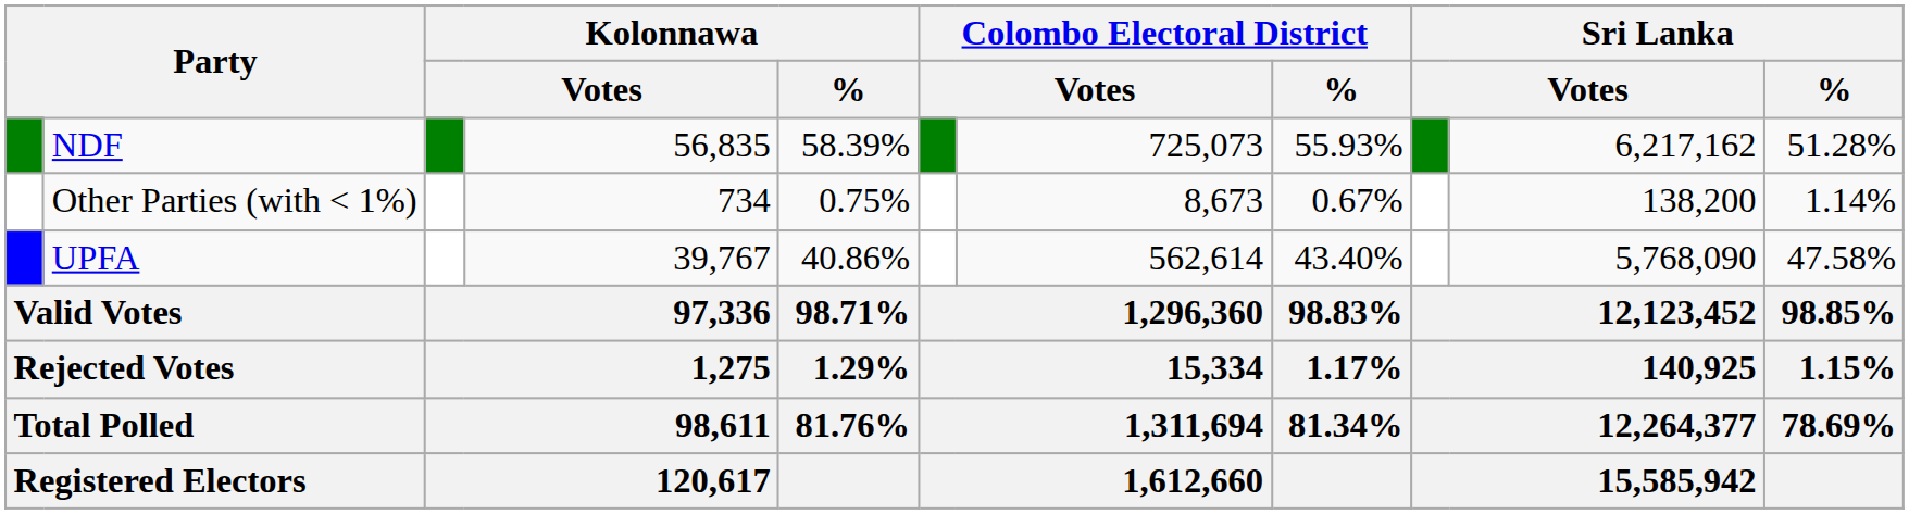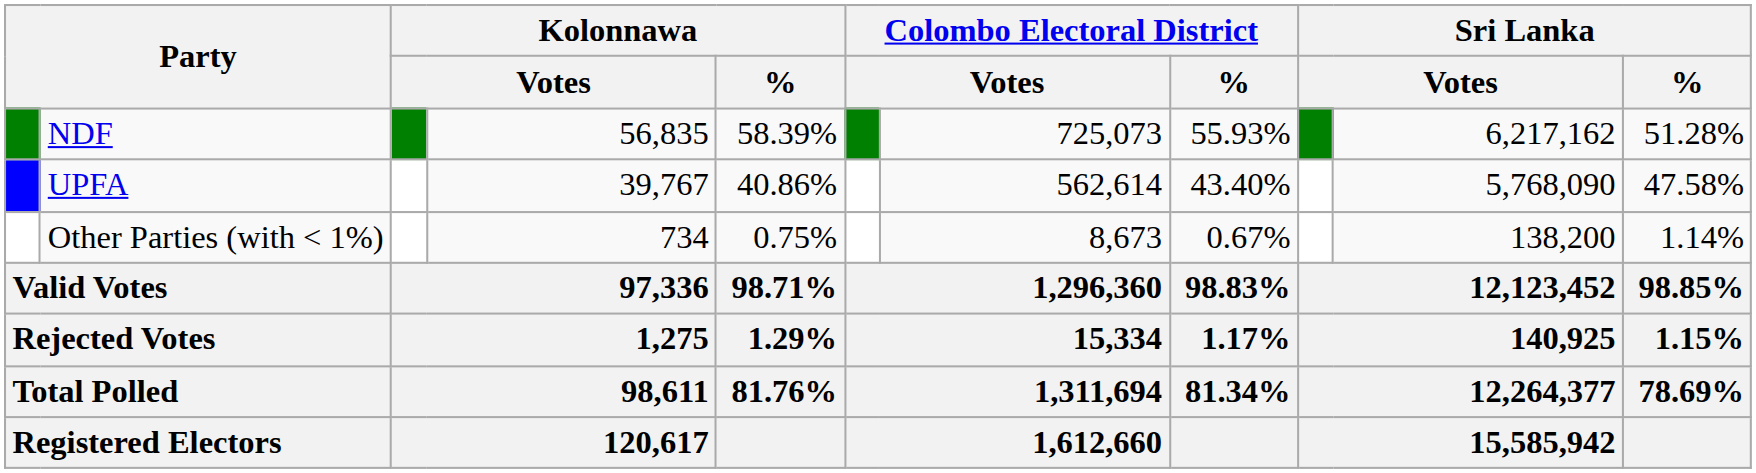rows swapped: UPFA <-> Other Parties (with < 1%)
